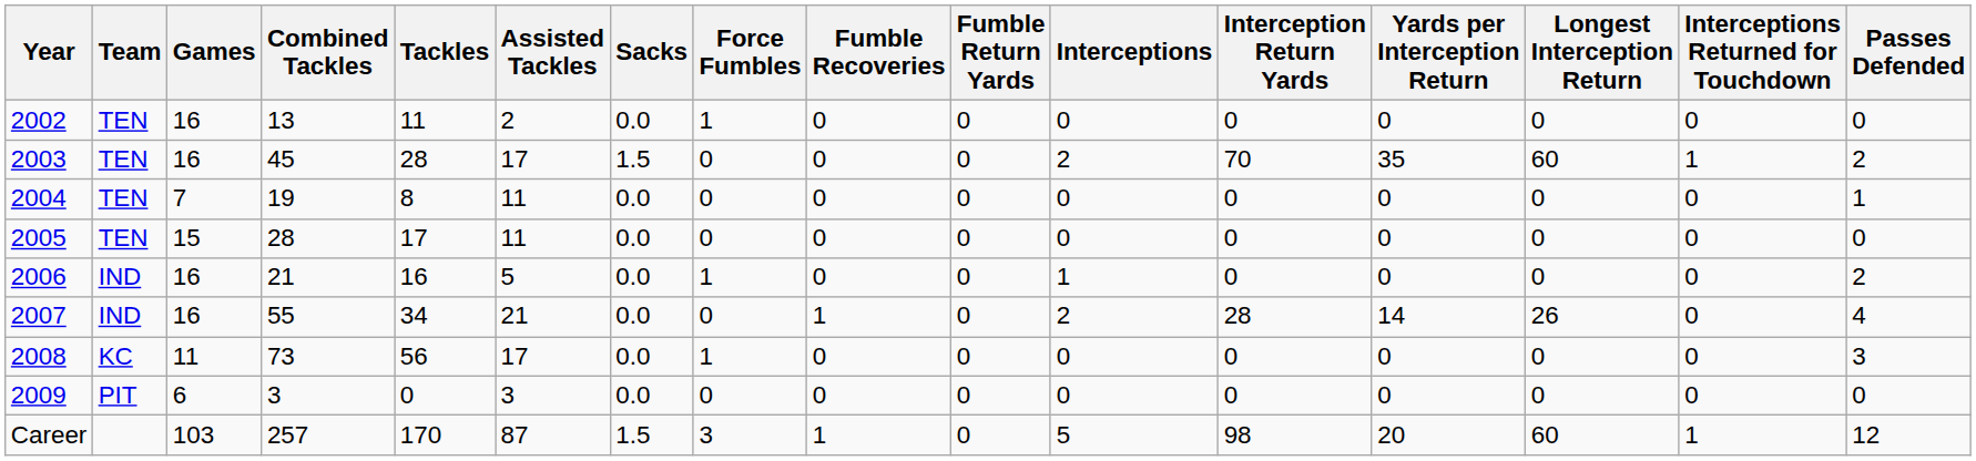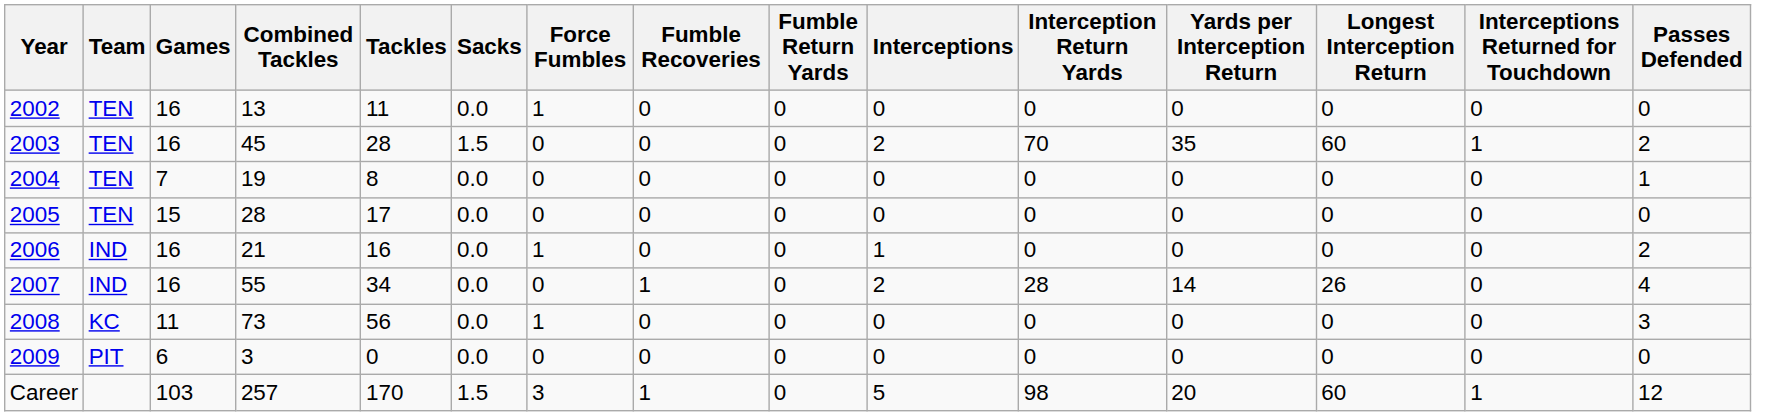- column: Assisted Tackles | 2 | 17 | 11 | 11 | 5 | 21 | 17 | 3 | 87
